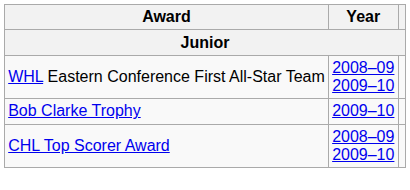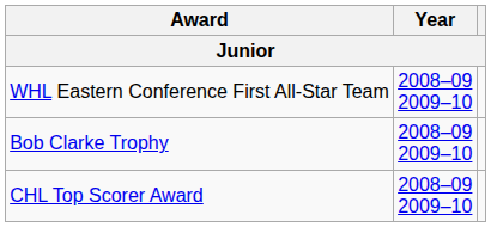Bob Clarke Trophy | Year: 2009–10 -> 2008–09 2009–10
